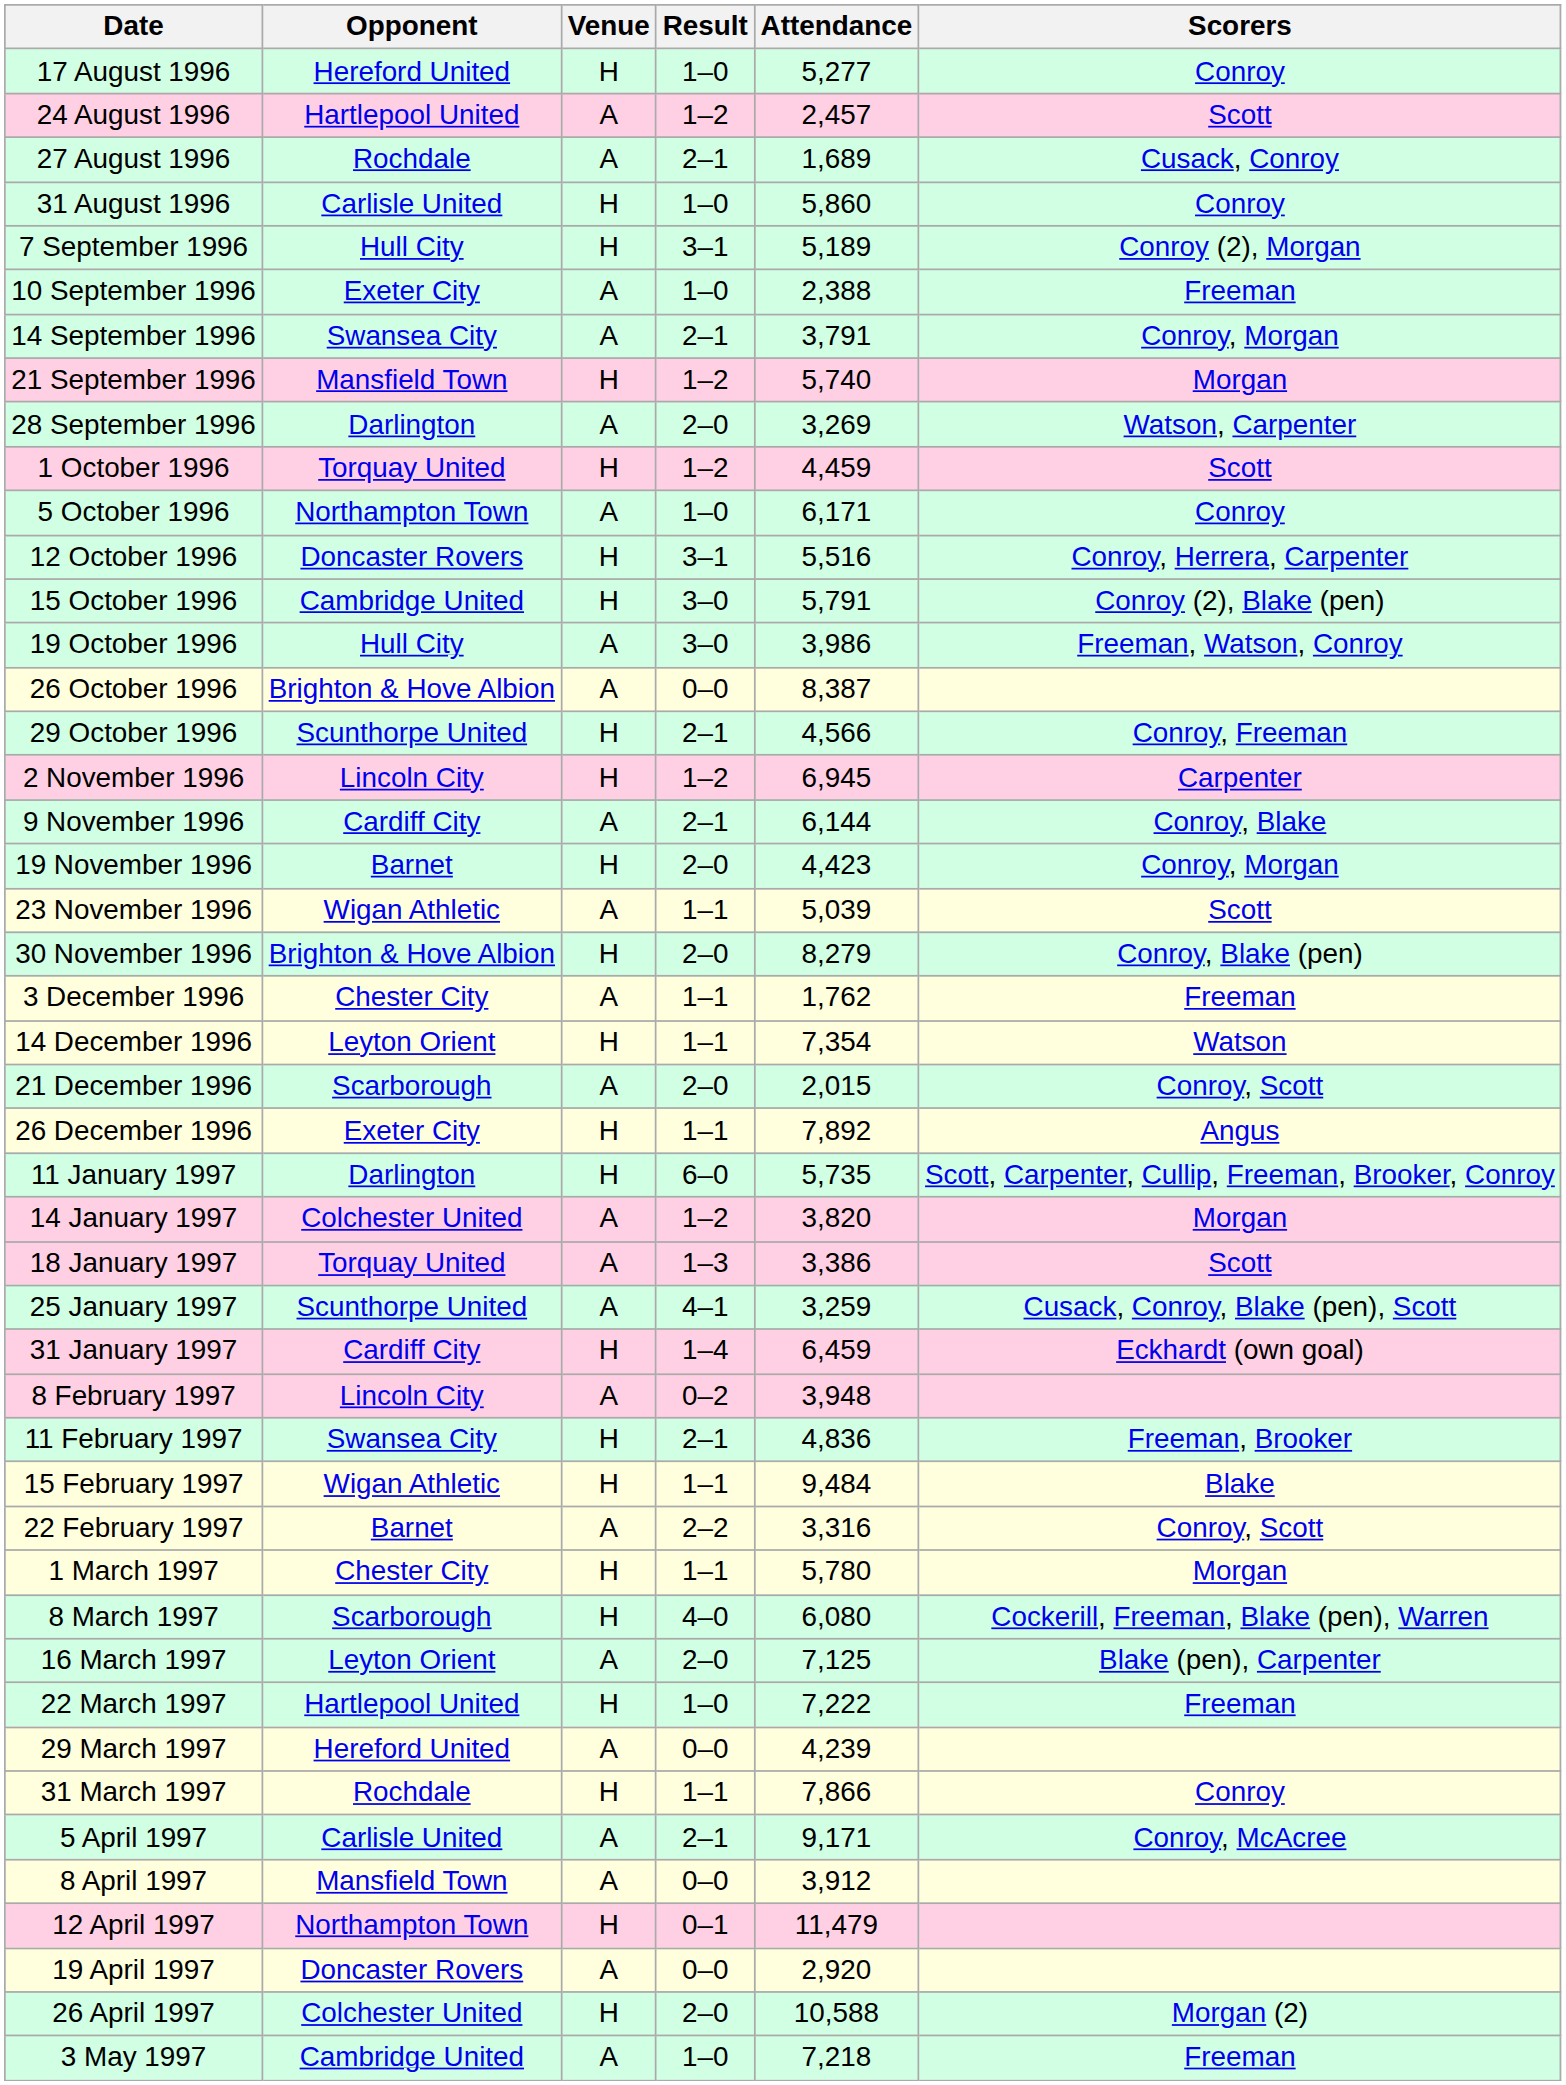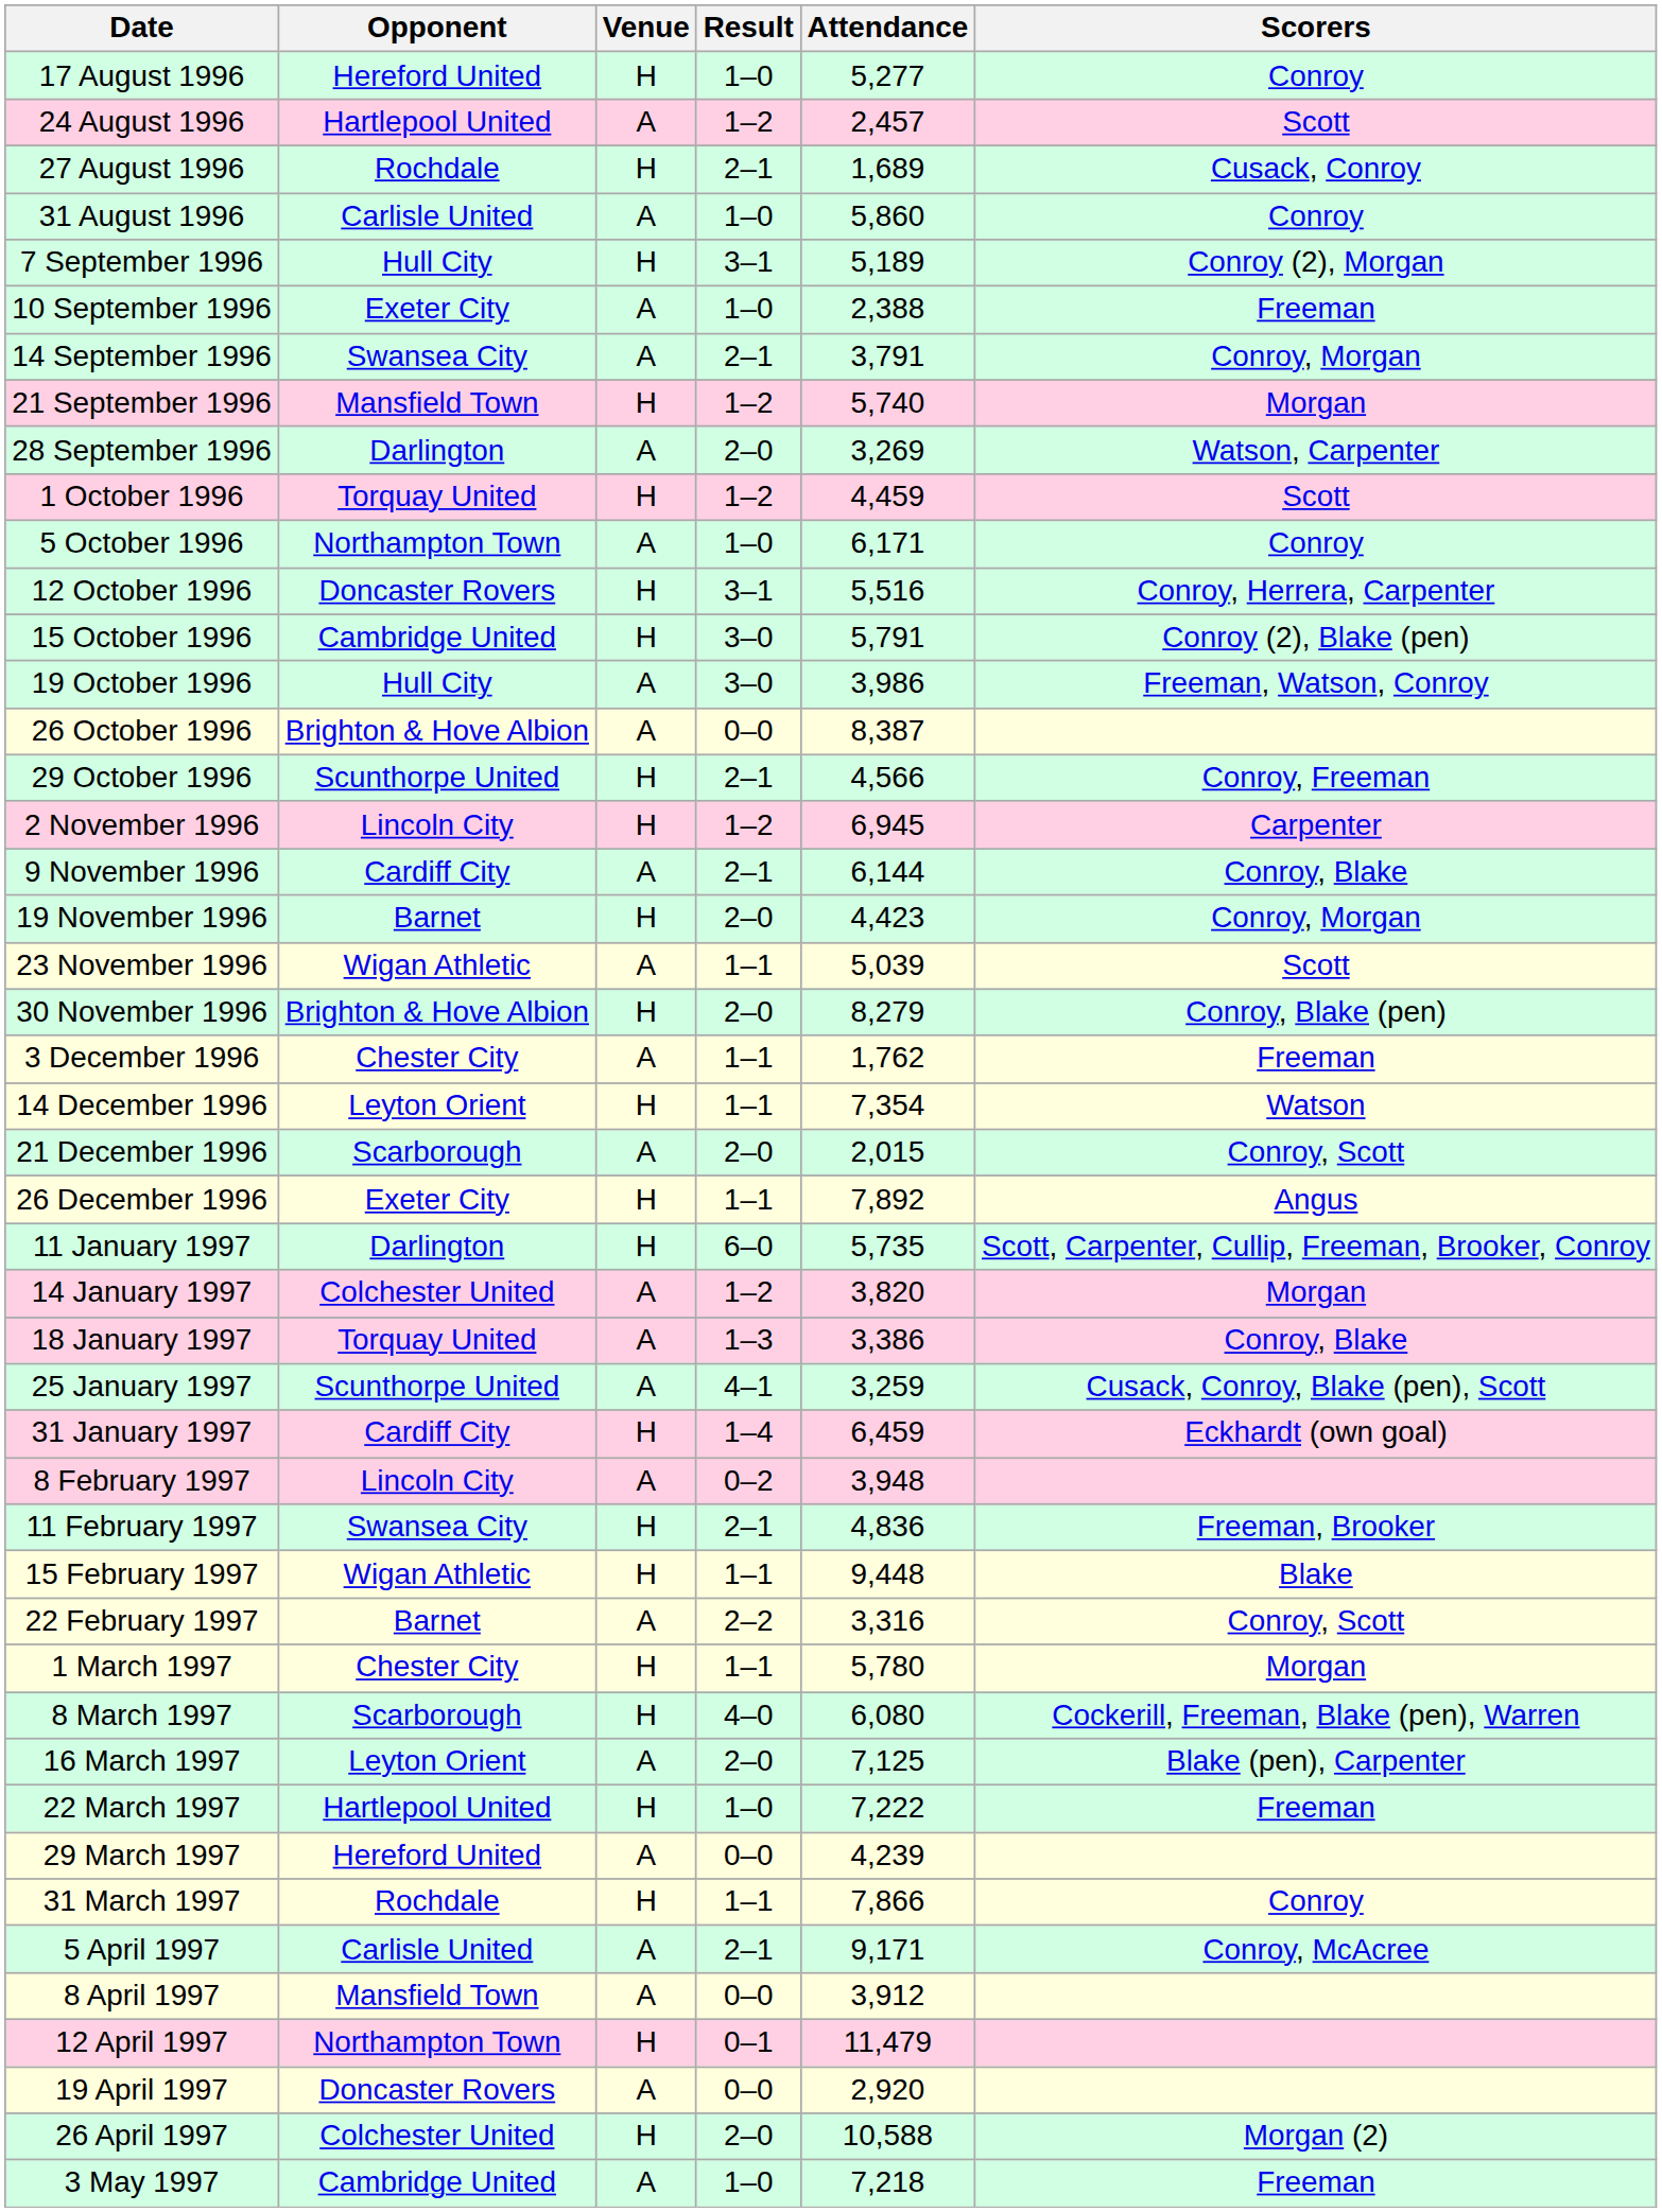27 August 1996 | Venue: A -> H
31 August 1996 | Venue: H -> A
18 January 1997 | Scorers: Scott -> Conroy, Blake
15 February 1997 | Attendance: 9,484 -> 9,448
